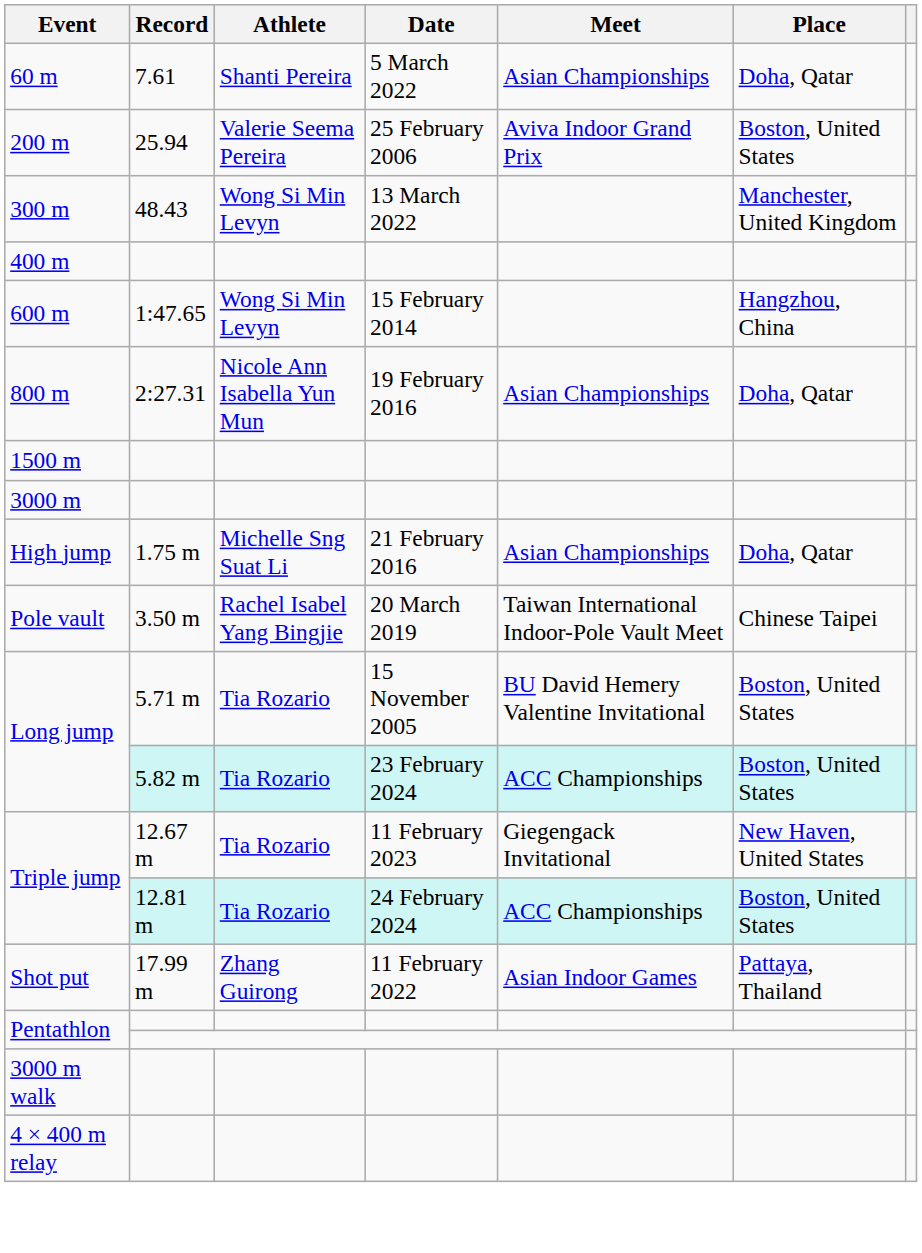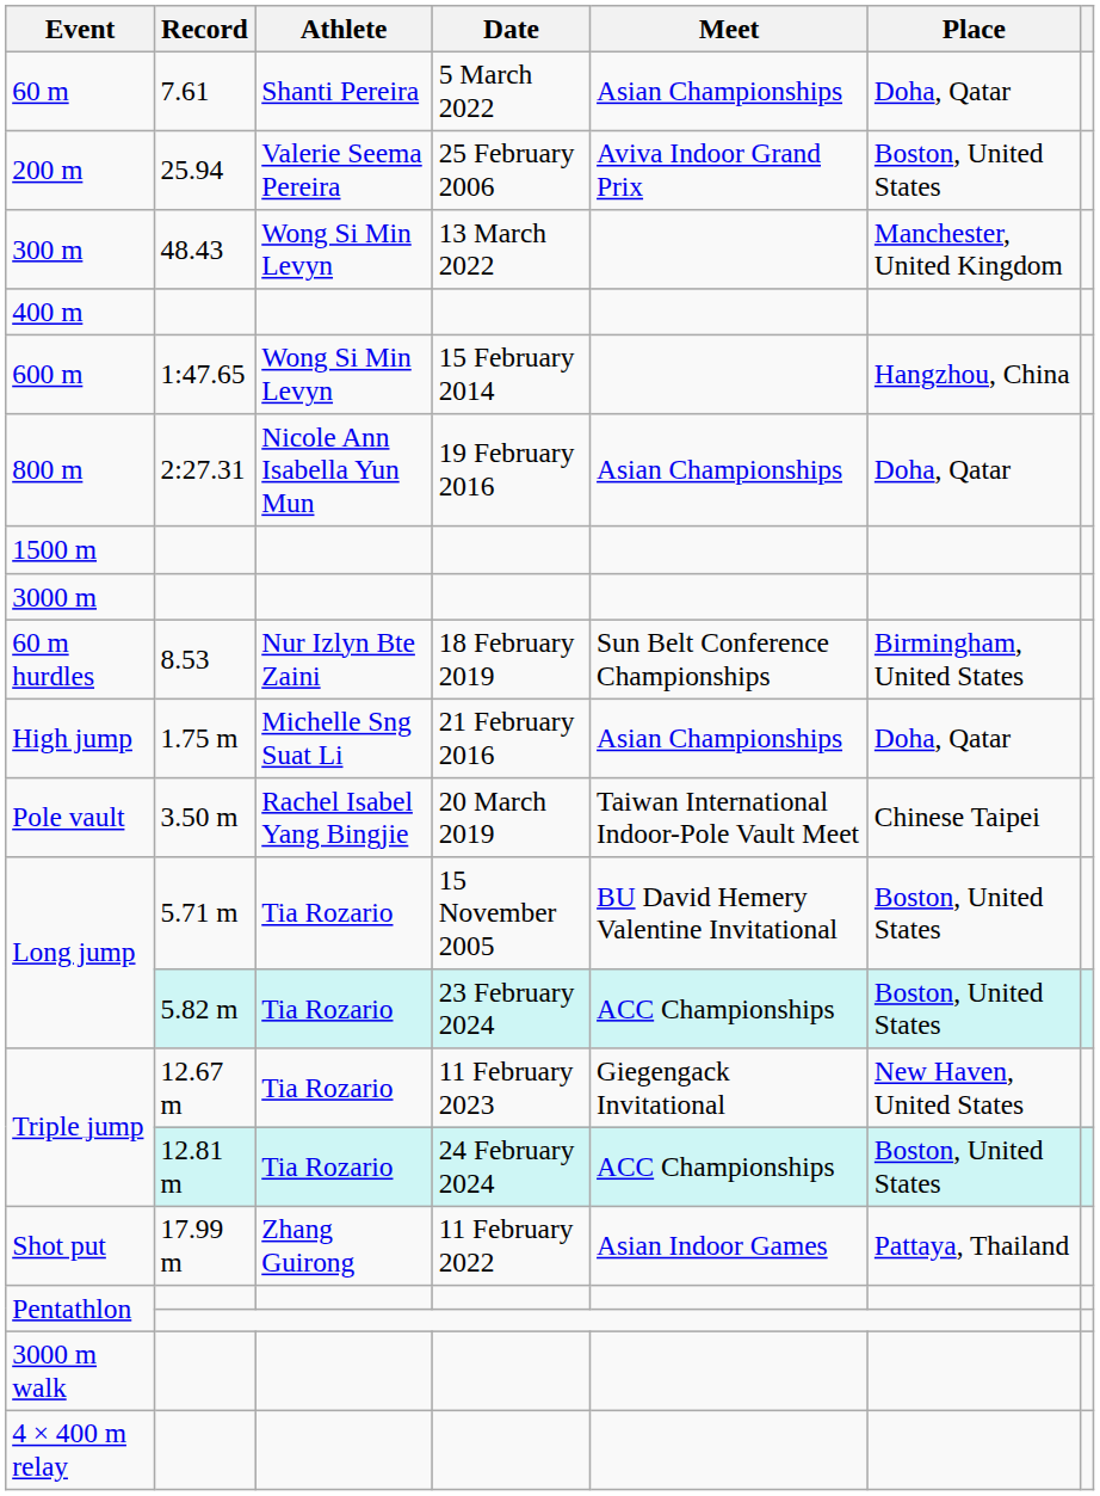+ row: 60 m hurdles | 8.53 | Nur Izlyn Bte Zaini | 18 February 2019 | Sun Belt Conference Championships | Birmingham, United States
